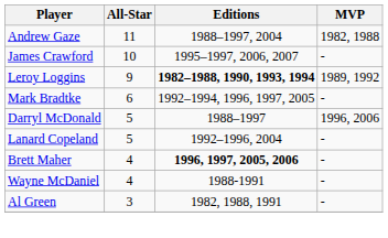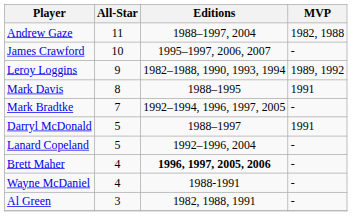Leroy Loggins | Editions: bold -> normal
+ row: Mark Davis | 8 | 1988–1995 | 1991
Mark Bradtke | All-Star: 6 -> 7
Darryl McDonald | MVP: 1996, 2006 -> 1991
